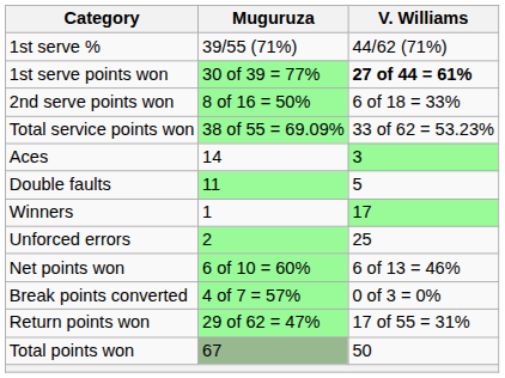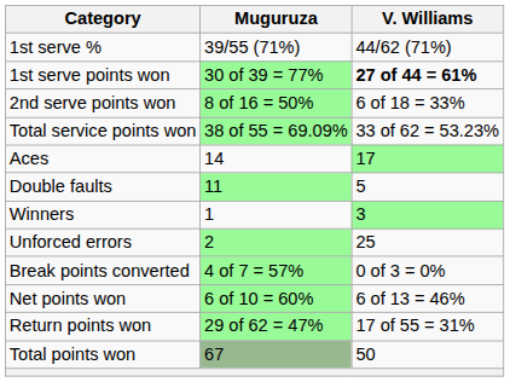Aces | V. Williams: 3 -> 17
Winners | V. Williams: 17 -> 3
rows swapped: Net points won <-> Break points converted
